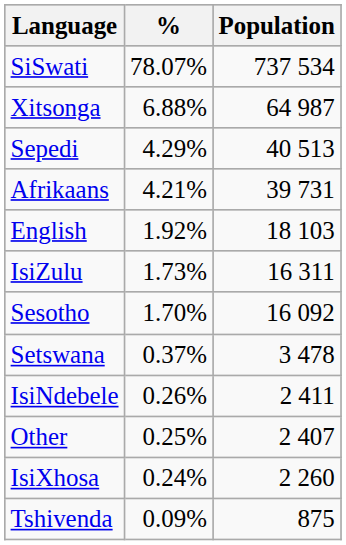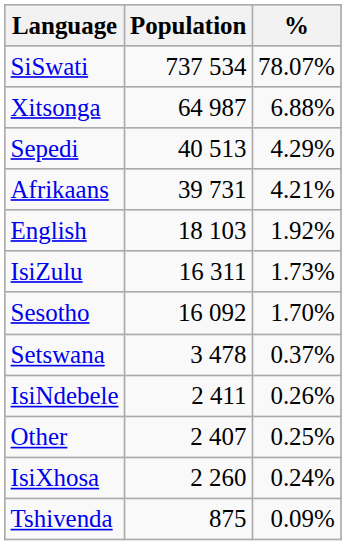columns swapped: Population <-> %
